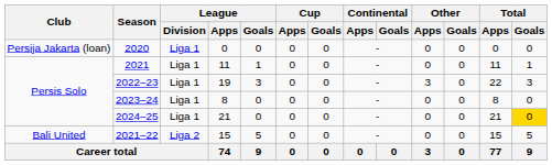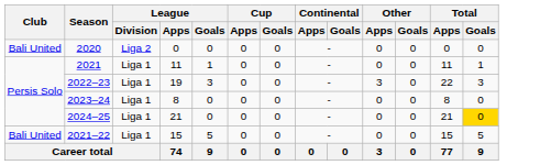2020 | Club: Persija Jakarta (loan) -> Bali United
2020 | League / Division: Liga 1 -> Liga 2
2021–22 | League / Division: Liga 2 -> Liga 1
